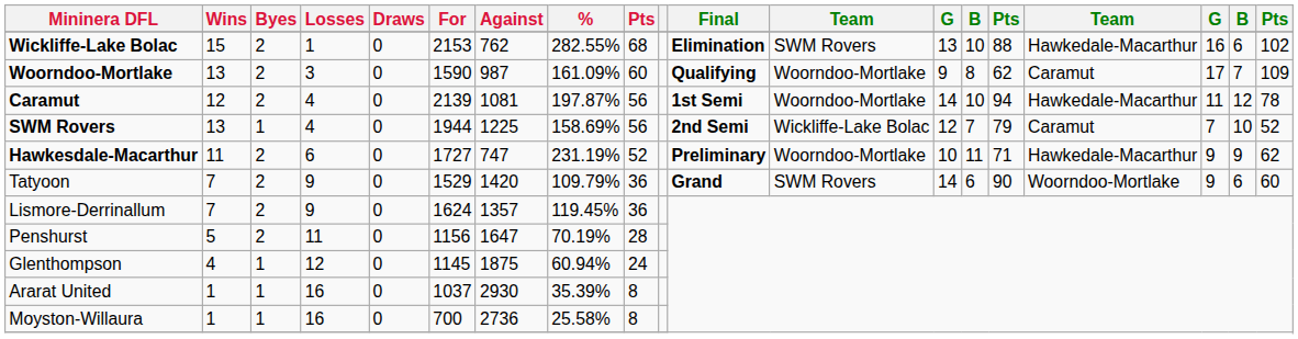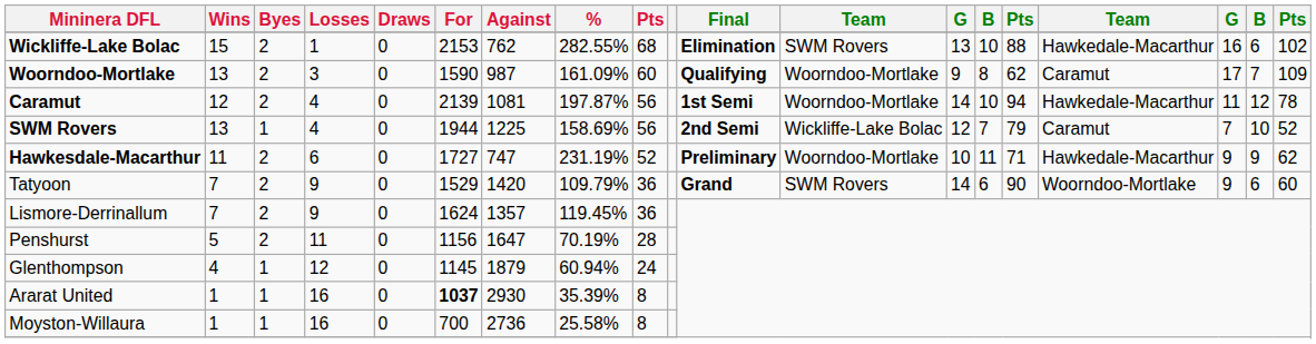Glenthompson | Against: 1875 -> 1879
Ararat United | For: normal -> bold
